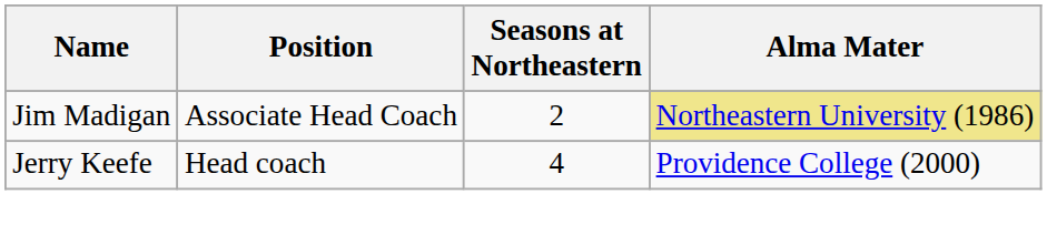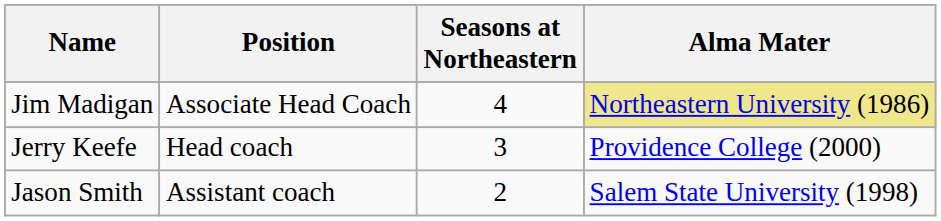Jim Madigan | Seasons at Northeastern: 2 -> 4
Jerry Keefe | Seasons at Northeastern: 4 -> 3
+ row: Jason Smith | Assistant coach | 2 | Salem State University (1998)
